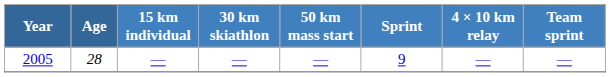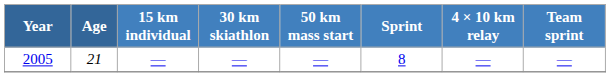2005 | Age: 28 -> 21
2005 | Sprint: 9 -> 8
